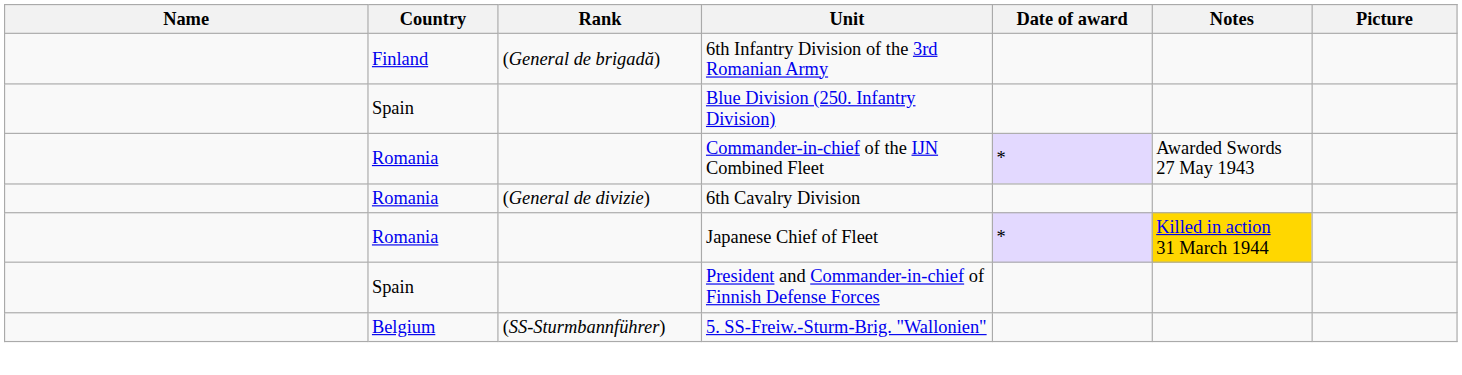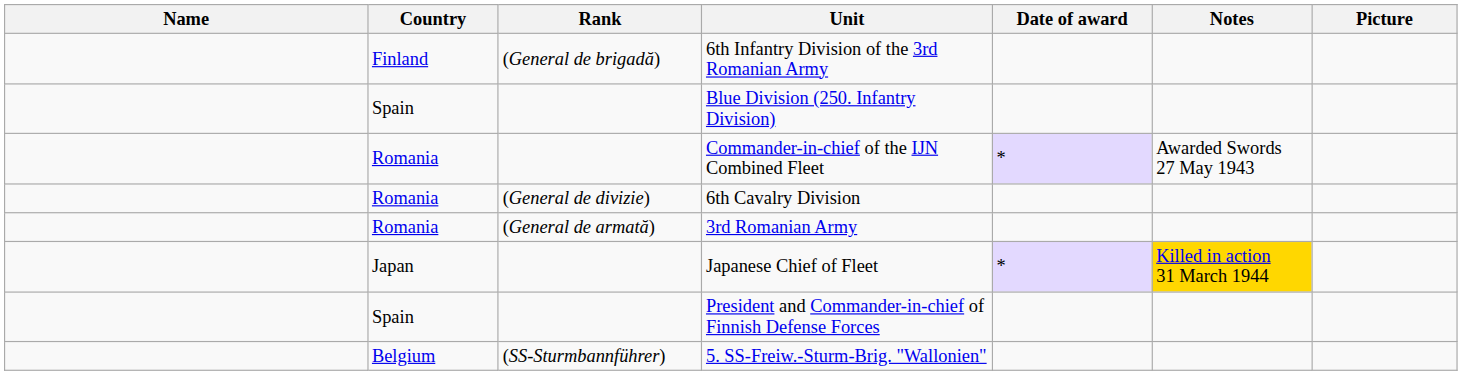+ row: Romania | (General de armată) | 3rd Romanian Army
Japanese Chief of Fleet | Country: Romania -> Japan
